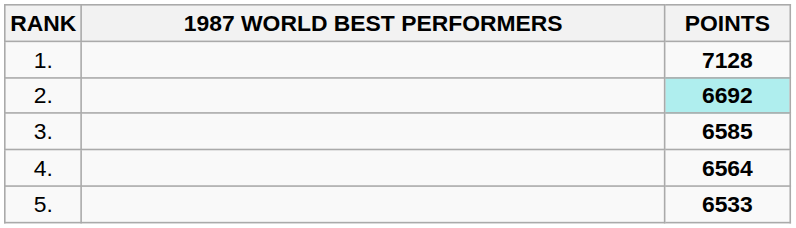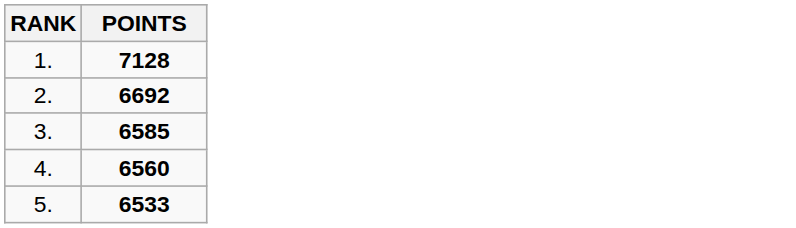- column: 1987 WORLD BEST PERFORMERS
2. | POINTS: paleturquoise background -> no background
4. | POINTS: 6564 -> 6560
